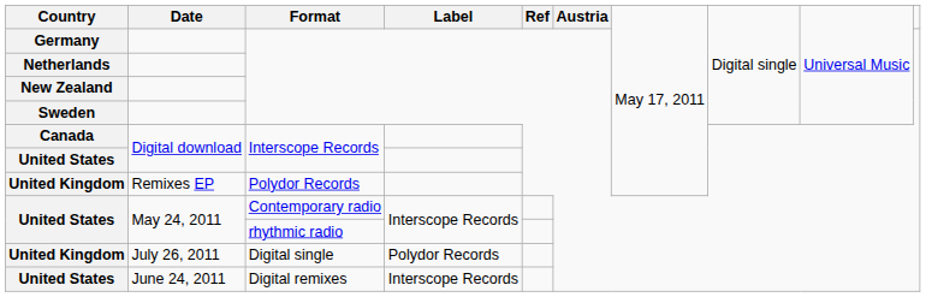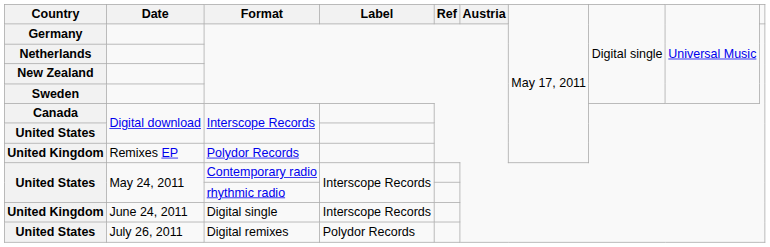United Kingdom / Digital single | column 2: July 26, 2011 -> June 24, 2011
United Kingdom / Digital single | column 4: Polydor Records -> Interscope Records
United States / Digital remixes | column 2: June 24, 2011 -> July 26, 2011
United States / Digital remixes | column 4: Interscope Records -> Polydor Records
